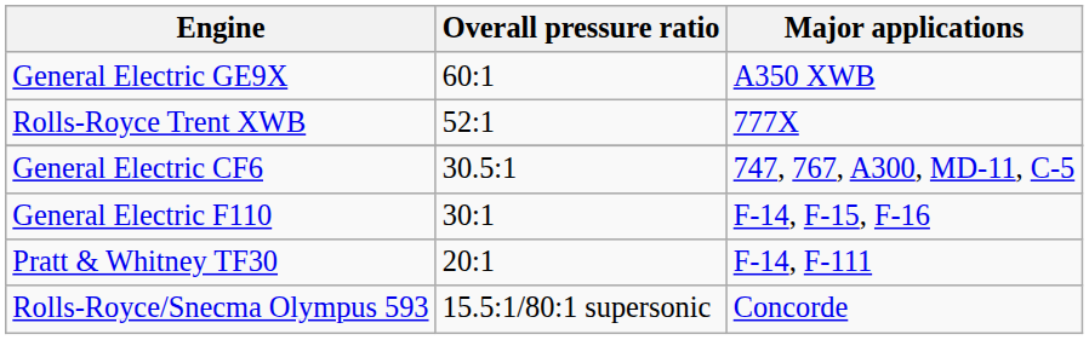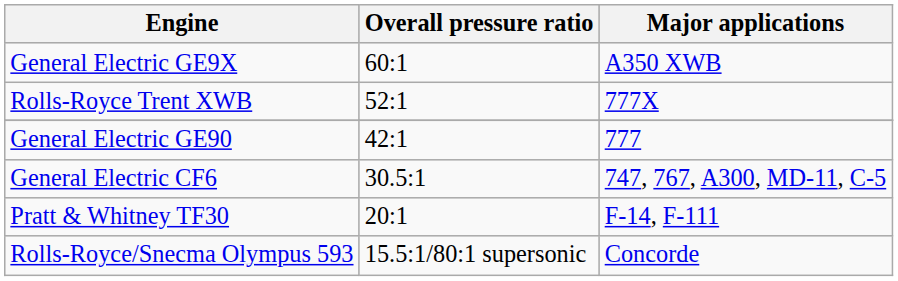+ row: General Electric GE90 | 42:1 | 777
- row: General Electric F110 | 30:1 | F-14, F-15, F-16
